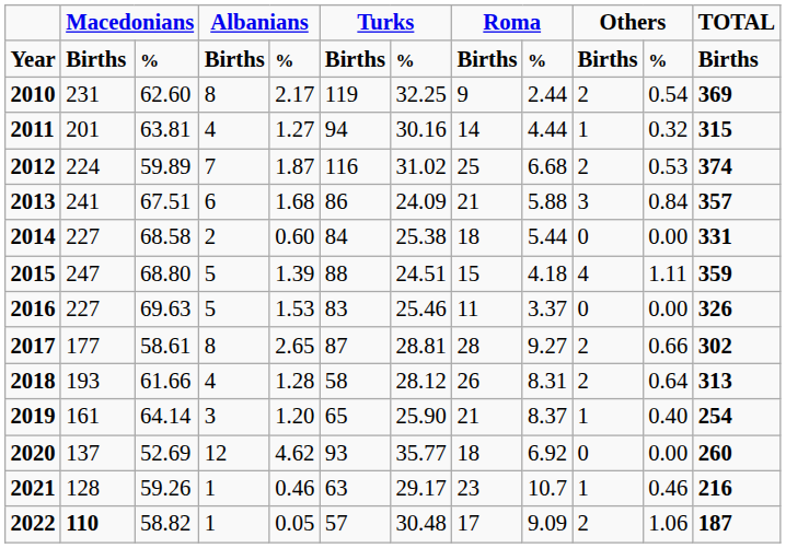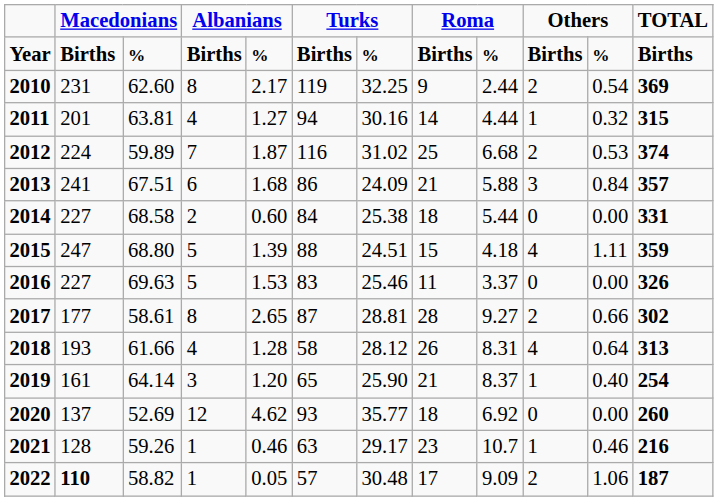2018 | column 10: 2 -> 4
